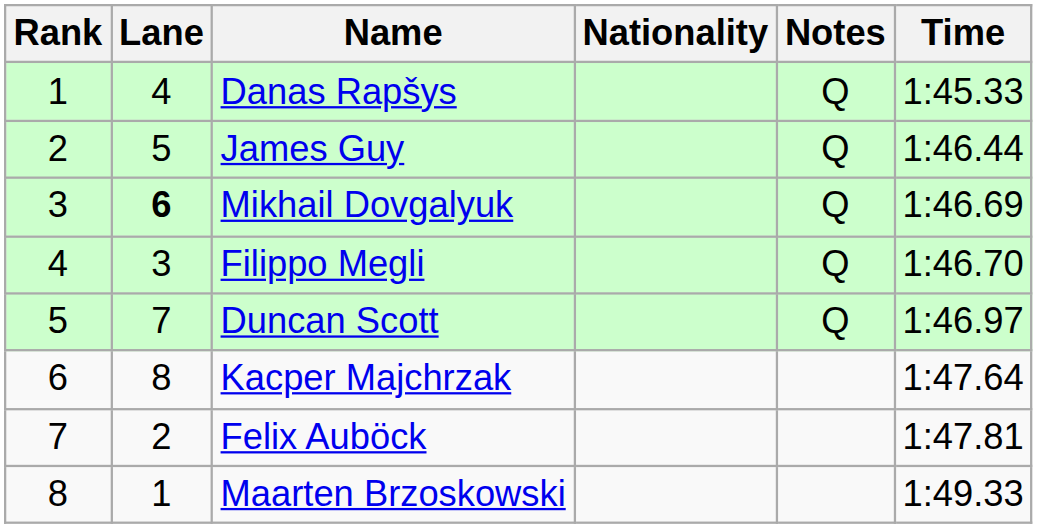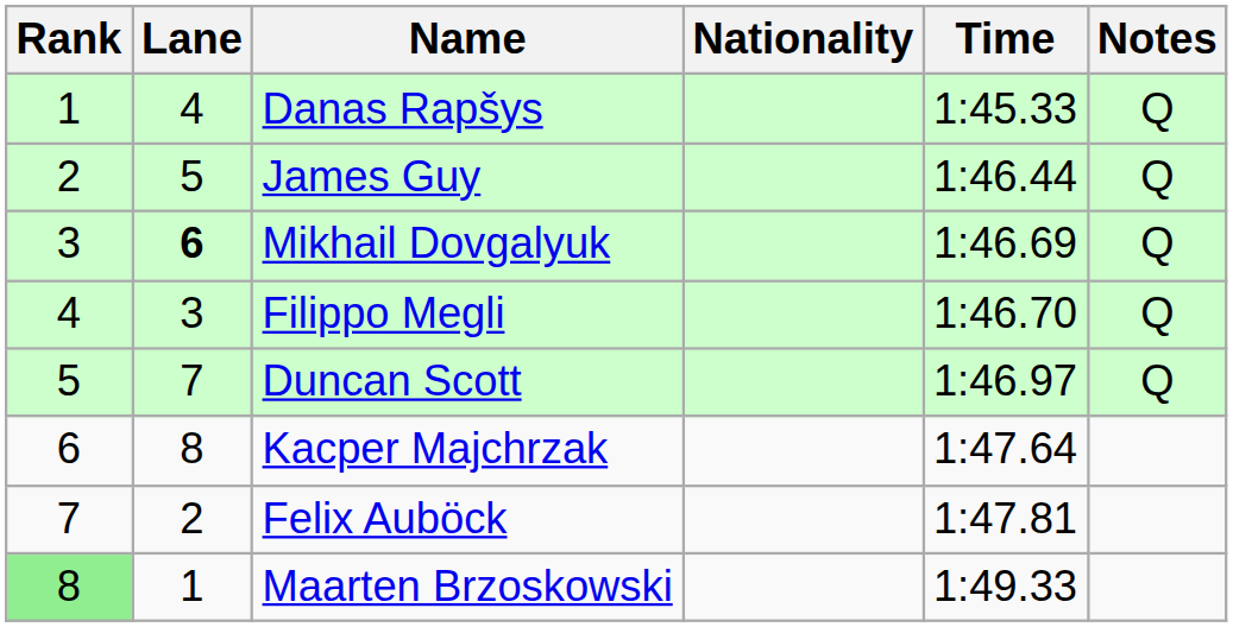columns swapped: Time <-> Notes
Maarten Brzoskowski | Rank: no background -> lightgreen background
